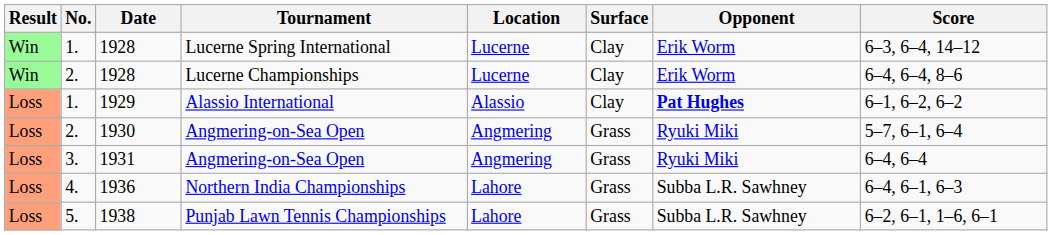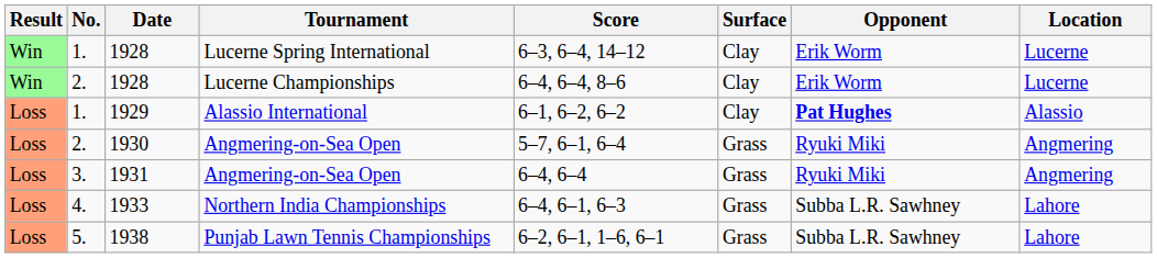columns swapped: Location <-> Score
Northern India Championships | Date: 1936 -> 1933
